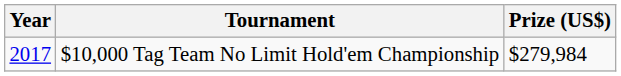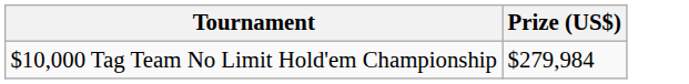- column: Year | 2017
